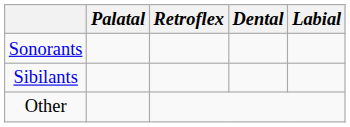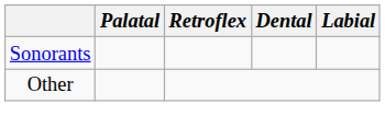- row: Sibilants
